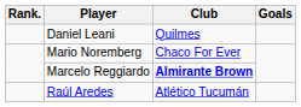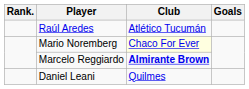rows swapped: Daniel Leani <-> Raúl Aredes
Mario Noremberg | Club: no background -> lightyellow background
